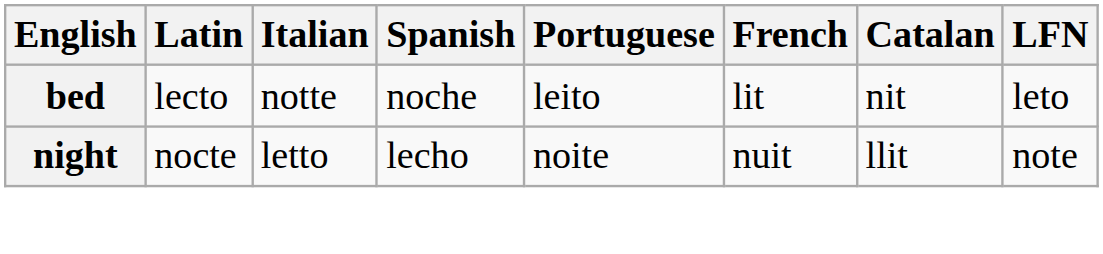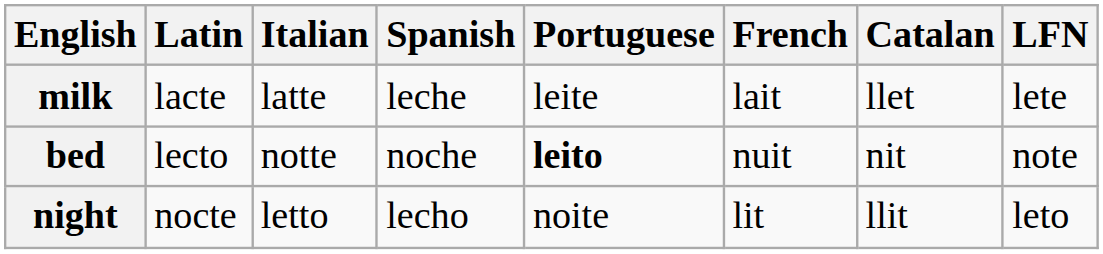+ row: milk | lacte | latte | leche | leite | lait | llet | lete
bed | Portuguese: normal -> bold
bed | French: lit -> nuit
bed | LFN: leto -> note
night | French: nuit -> lit
night | LFN: note -> leto
